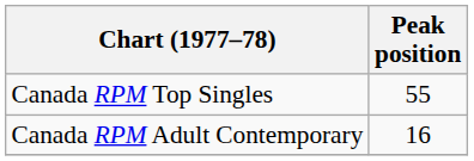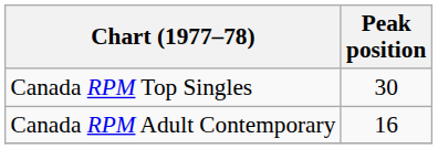Canada RPM Top Singles | Peak position: 55 -> 30
